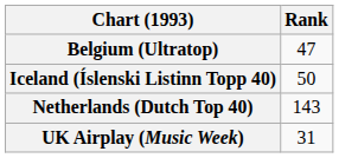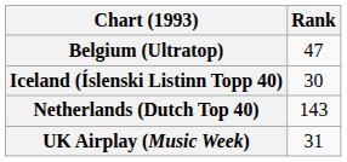Iceland (Íslenski Listinn Topp 40) | Rank: 50 -> 30
